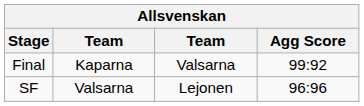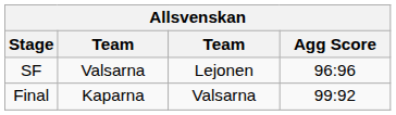rows swapped: SF <-> Final
